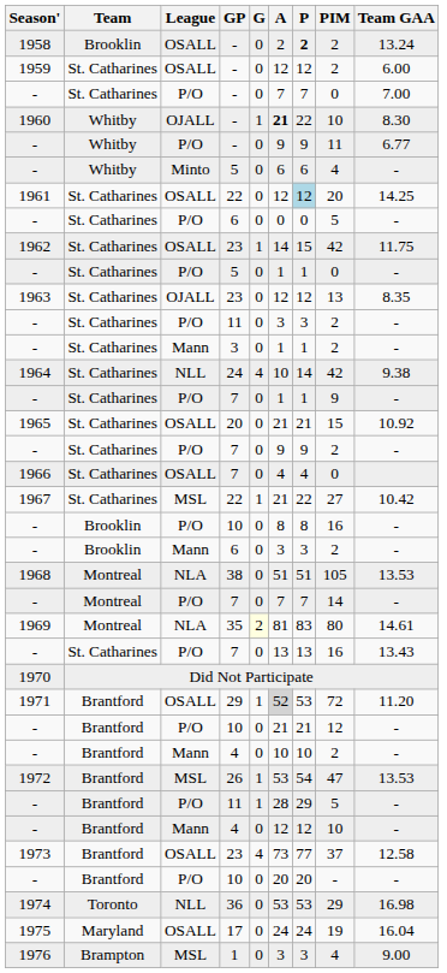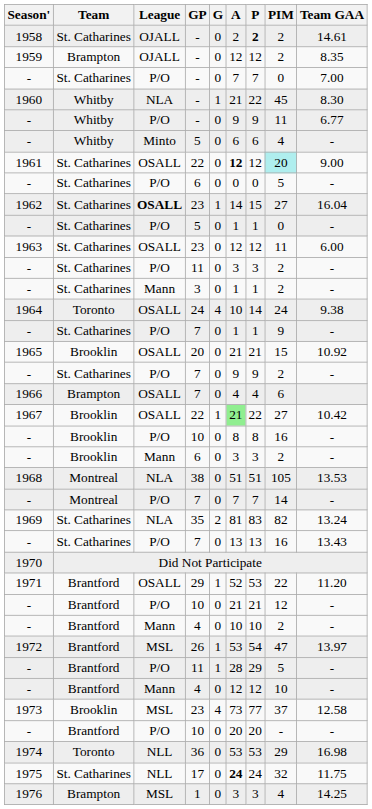1958 | Team: Brooklin -> St. Catharines
1958 | League: OSALL -> OJALL
1958 | Team GAA: 13.24 -> 14.61
1959 | Team: St. Catharines -> Brampton
1959 | League: OSALL -> OJALL
1959 | Team GAA: 6.00 -> 8.35
1960 | League: OJALL -> NLA
1960 | A: bold -> normal
1960 | PIM: 10 -> 45
1961 | A: normal -> bold
1961 | P: lightblue background -> no background
1961 | PIM: no background -> paleturquoise background
1961 | Team GAA: 14.25 -> 9.00
1962 | League: normal -> bold
1962 | PIM: 42 -> 27
1962 | Team GAA: 11.75 -> 16.04
1963 | League: OJALL -> OSALL
1963 | PIM: 13 -> 11
1963 | Team GAA: 8.35 -> 6.00
1964 | Team: St. Catharines -> Toronto
1964 | League: NLL -> OSALL
1964 | PIM: 42 -> 24
1965 | Team: St. Catharines -> Brooklin
1966 | Team: St. Catharines -> Brampton
1966 | PIM: 0 -> 6
1967 | Team: St. Catharines -> Brooklin
1967 | League: MSL -> OSALL
1967 | A: no background -> lightgreen background
1969 | Team: Montreal -> St. Catharines
1969 | G: lightyellow background -> no background
1969 | PIM: 80 -> 82
1969 | Team GAA: 14.61 -> 13.24
1971 | A: lightgrey background -> no background
1971 | PIM: 72 -> 22
1972 | Team GAA: 13.53 -> 13.97
1973 | Team: Brantford -> Brooklin
1973 | League: OSALL -> MSL
1975 | Team: Maryland -> St. Catharines
1975 | League: OSALL -> NLL
1975 | A: normal -> bold
1975 | PIM: 19 -> 32
1975 | Team GAA: 16.04 -> 11.75
1976 | Team GAA: 9.00 -> 14.25
